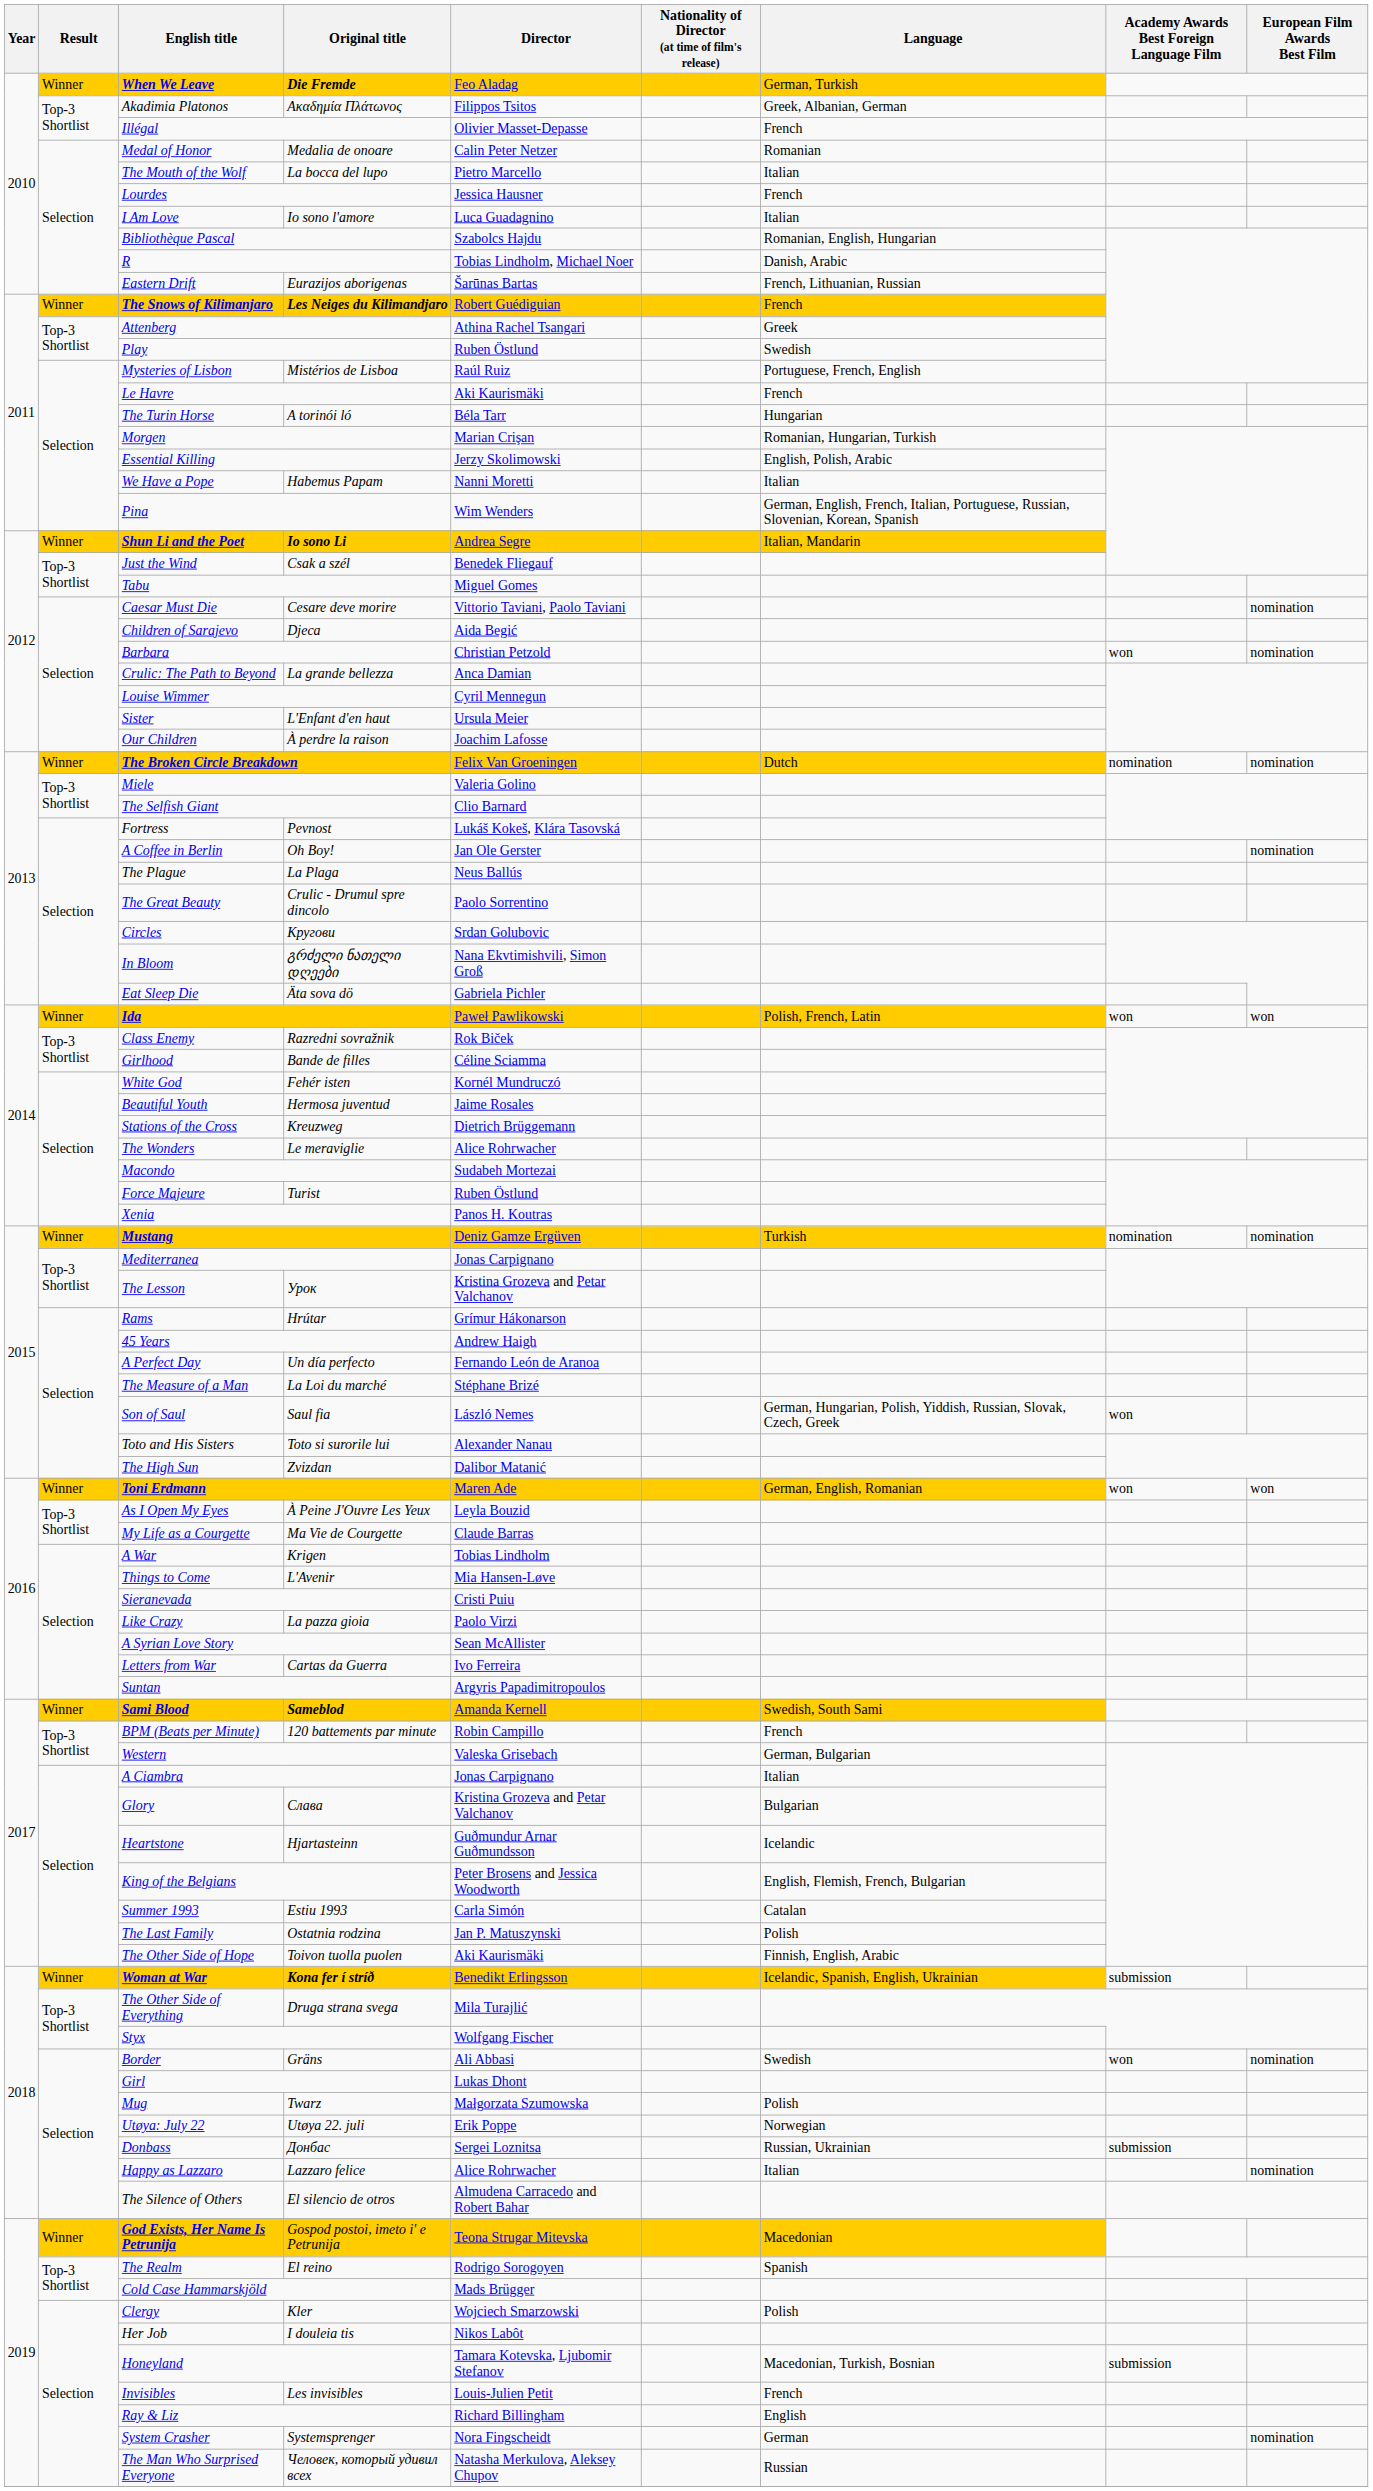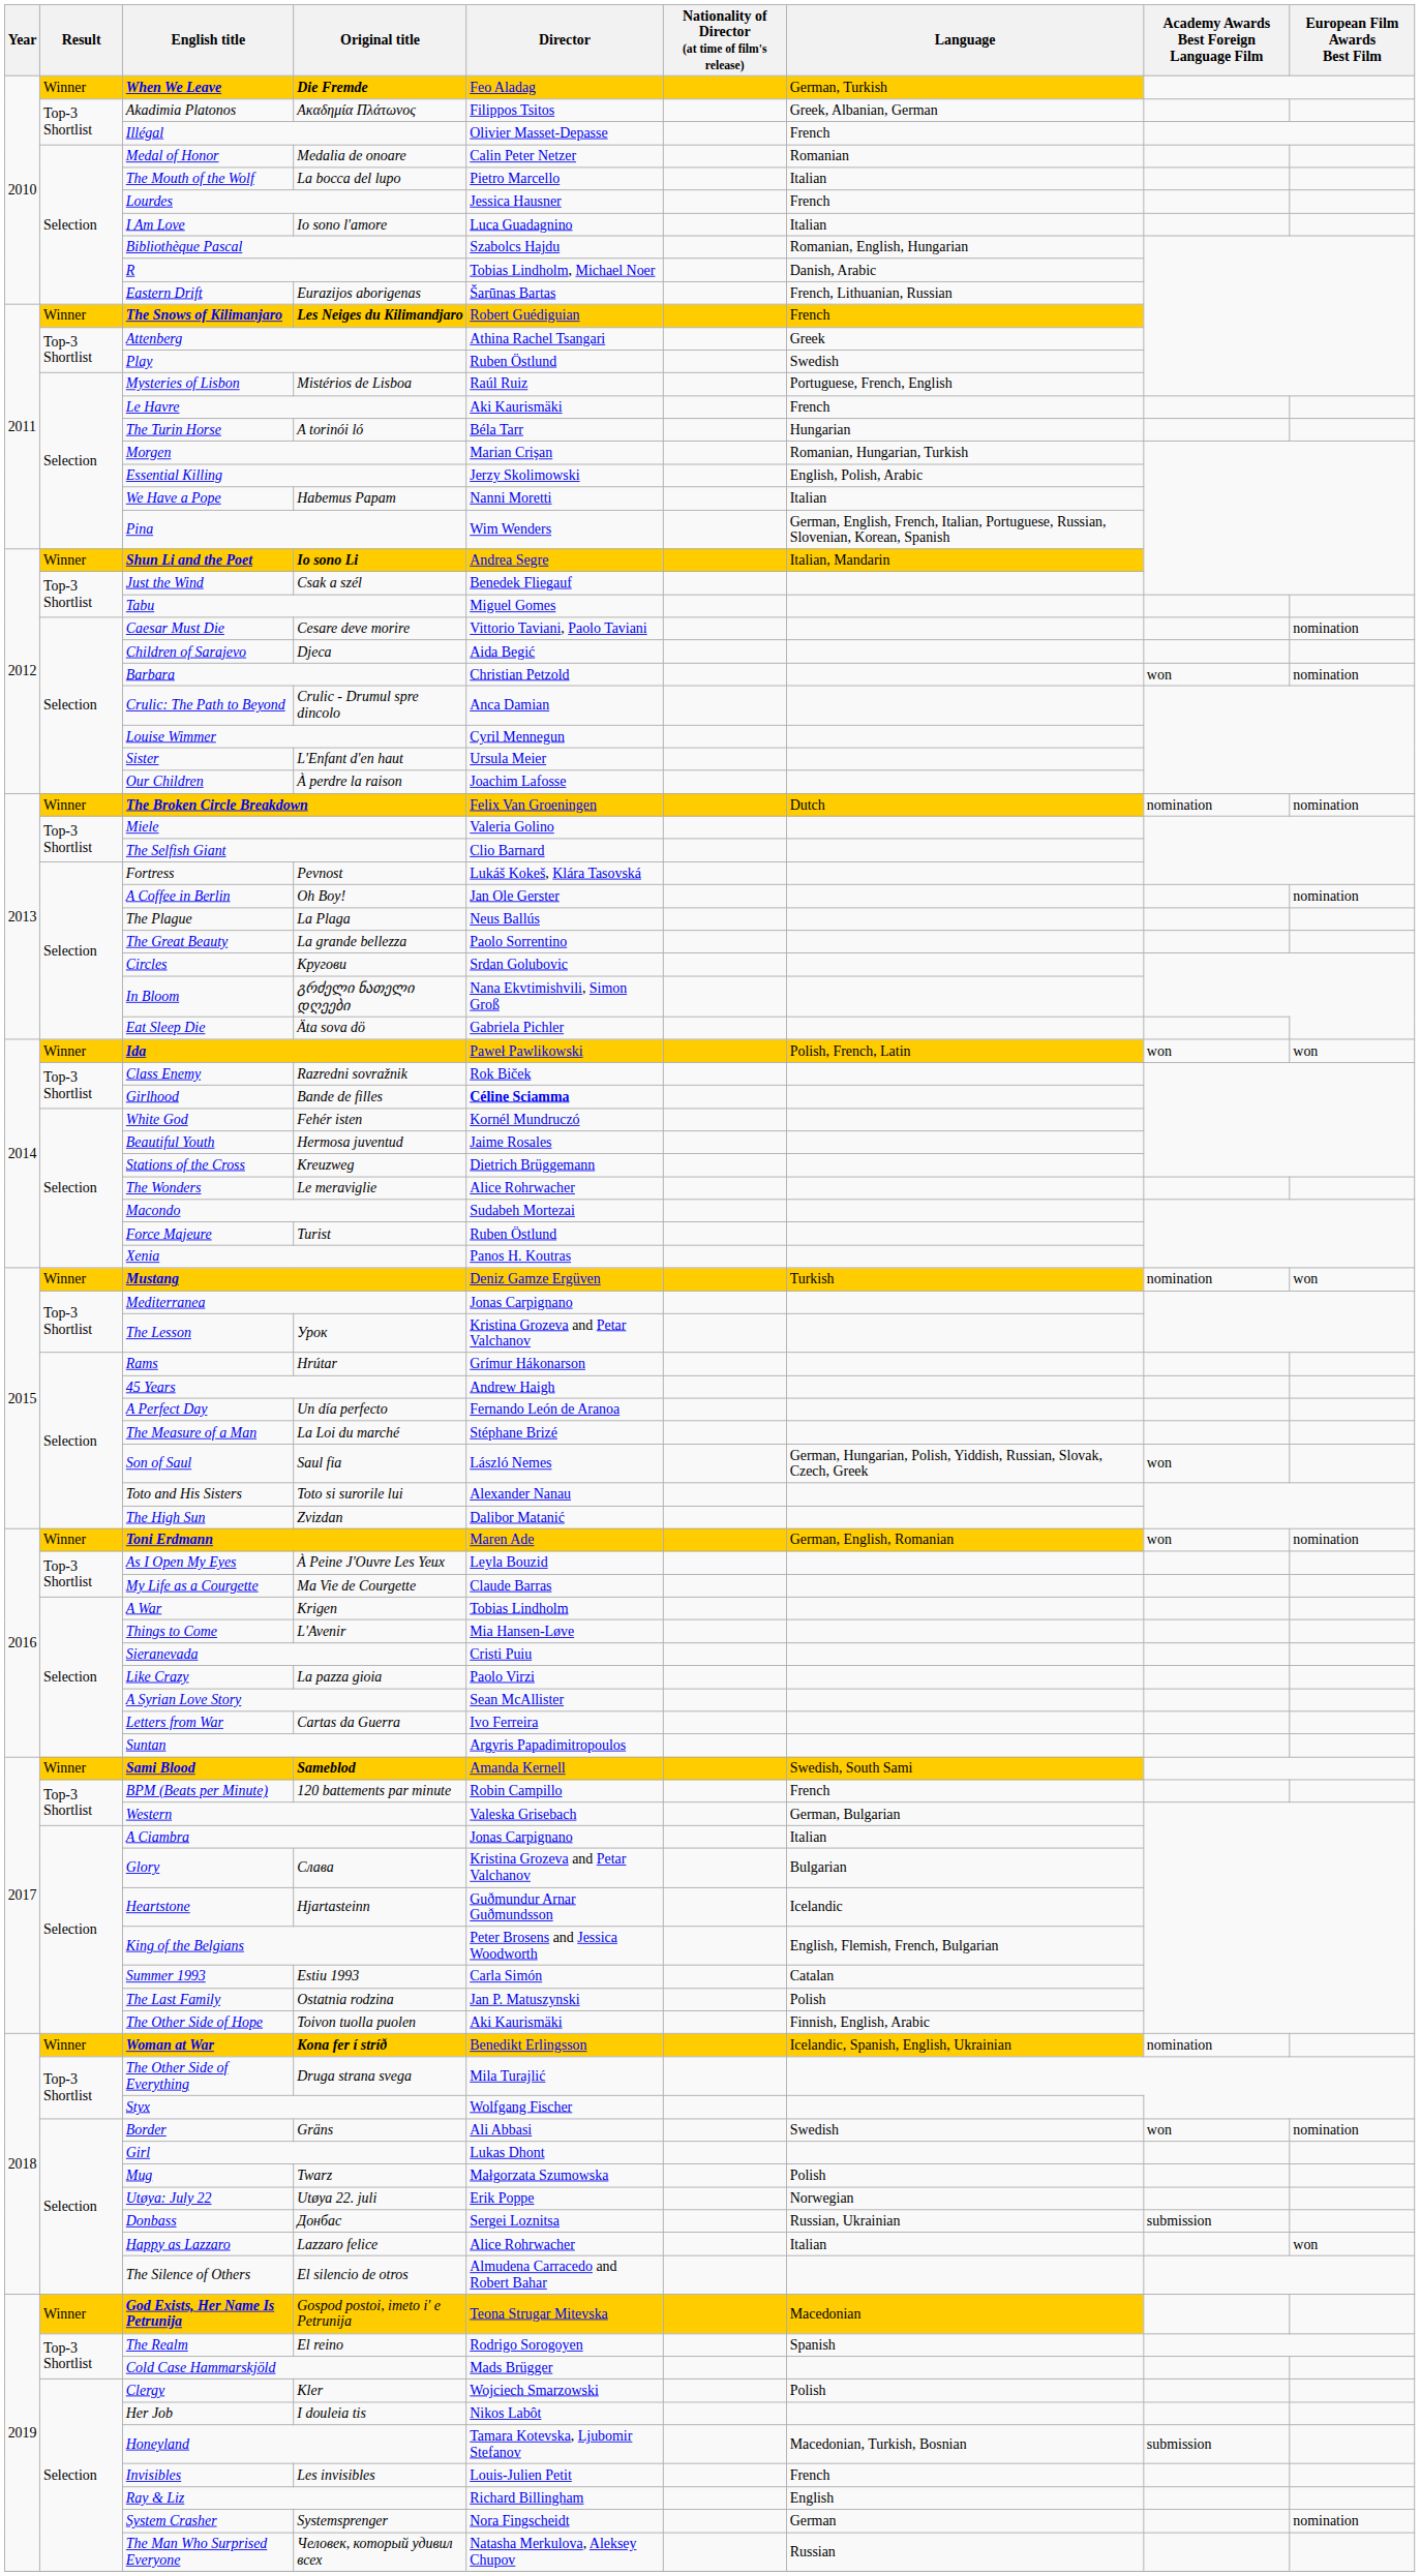Crulic: The Path to Beyond | Original title: La grande bellezza -> Crulic - Drumul spre dincolo
The Great Beauty | Original title: Crulic - Drumul spre dincolo -> La grande bellezza
Girlhood | Director: normal -> bold
Mustang | European Film Awards Best Film: nomination -> won
Toni Erdmann | European Film Awards Best Film: won -> nomination
Woman at War | Academy Awards Best Foreign Language Film: submission -> nomination
Happy as Lazzaro | European Film Awards Best Film: nomination -> won
